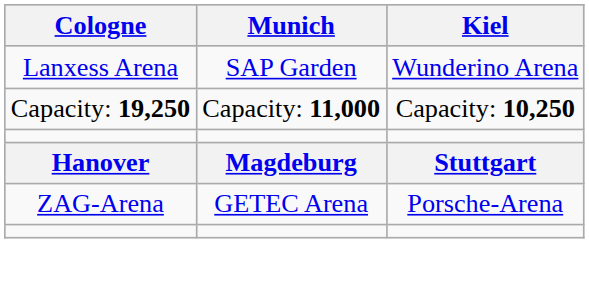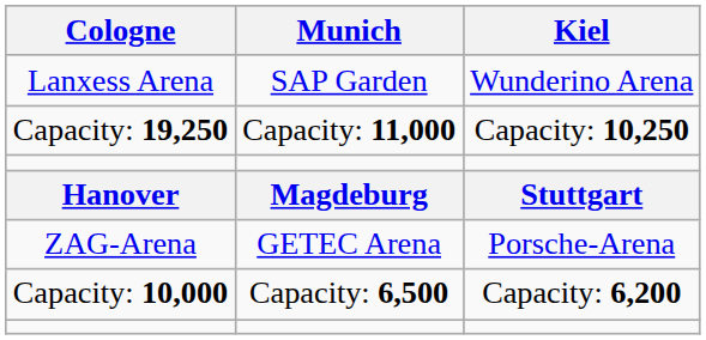+ row: Capacity: 10,000 | Capacity: 6,500 | Capacity: 6,200
